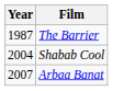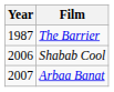Shabab Cool | Year: 2004 -> 2006
